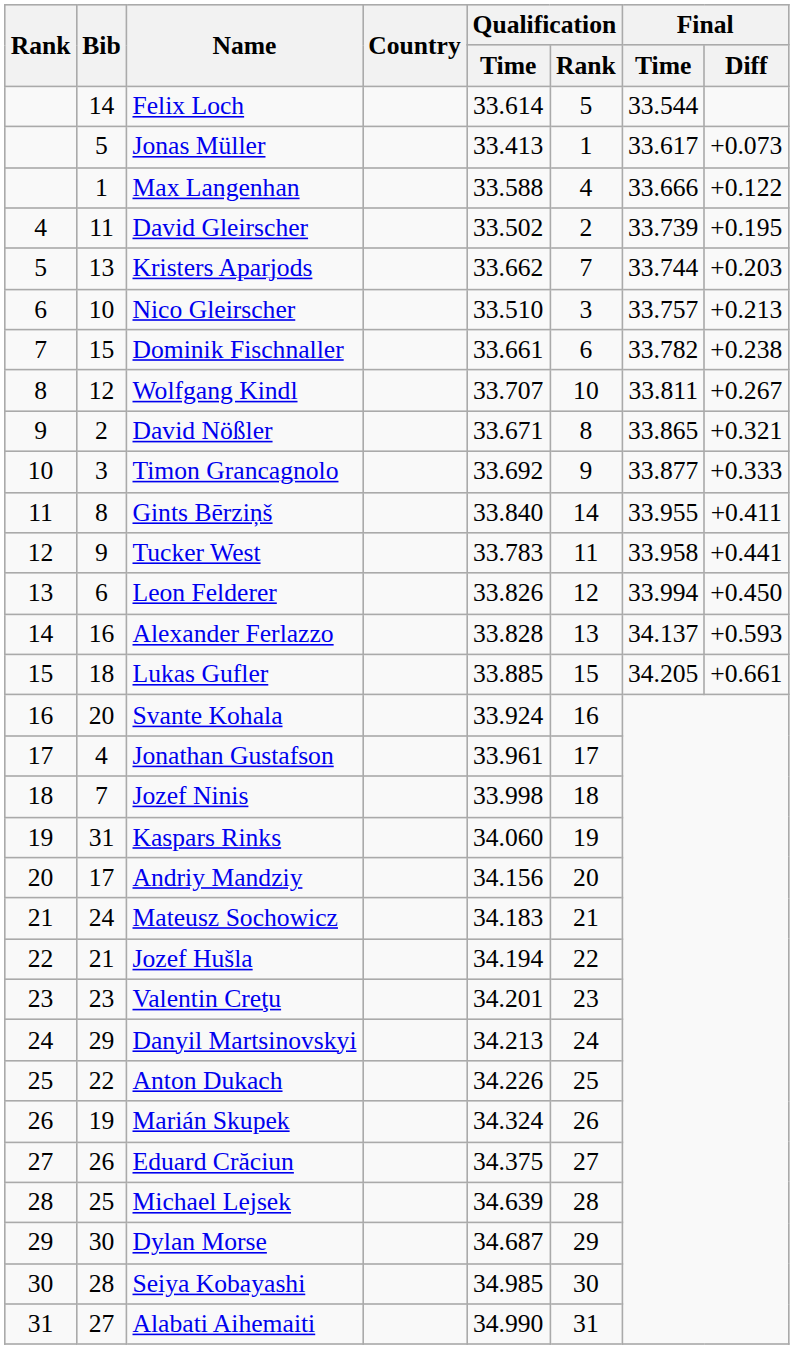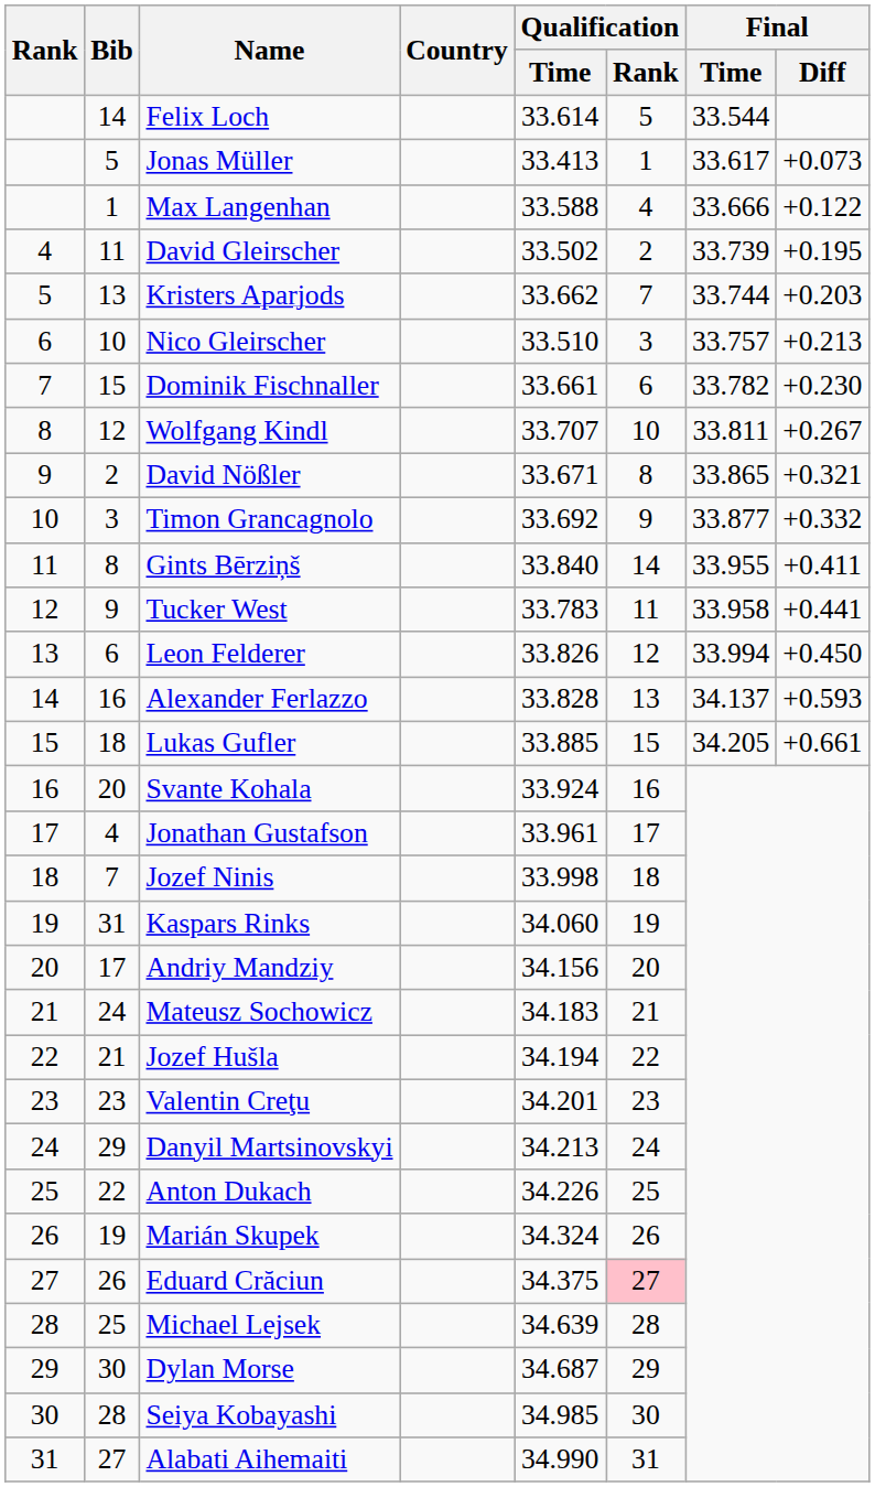Dominik Fischnaller | Final / Diff: +0.238 -> +0.230
Timon Grancagnolo | Final / Diff: +0.333 -> +0.332
Eduard Crăciun | Qualification / Rank: no background -> pink background
